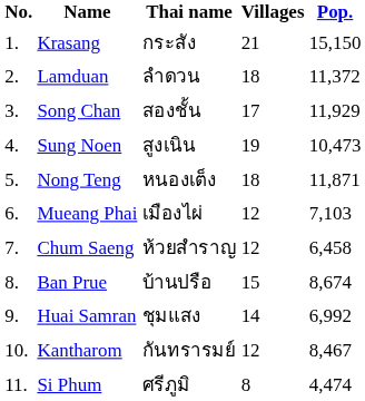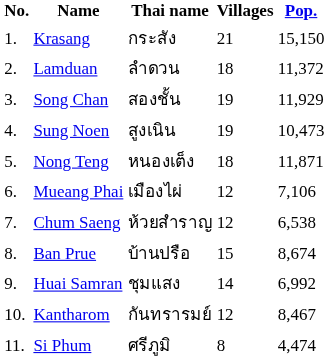Song Chan | Villages: 17 -> 19
Mueang Phai | Pop.: 7,103 -> 7,106
Chum Saeng | Pop.: 6,458 -> 6,538
